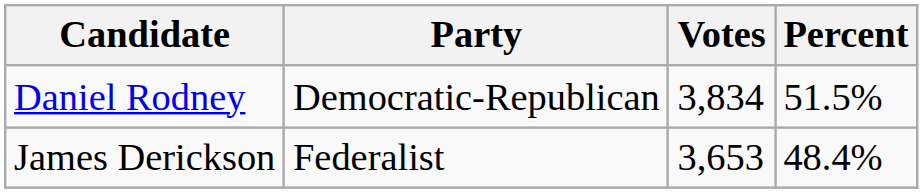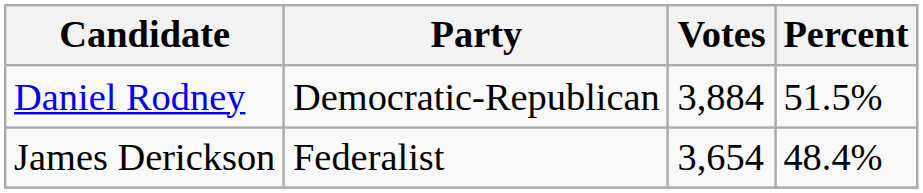Daniel Rodney | Votes: 3,834 -> 3,884
James Derickson | Votes: 3,653 -> 3,654
